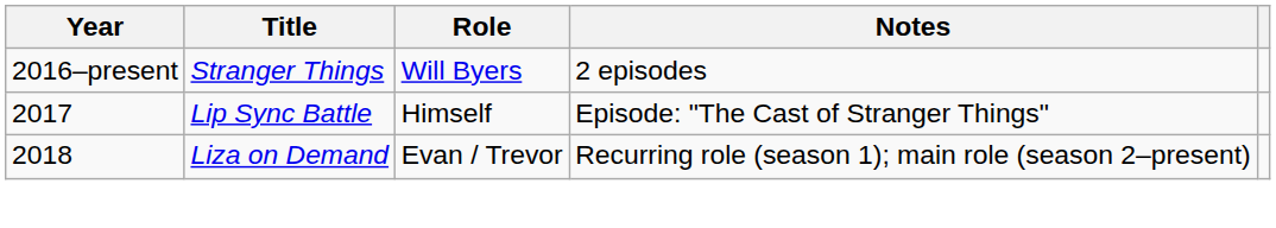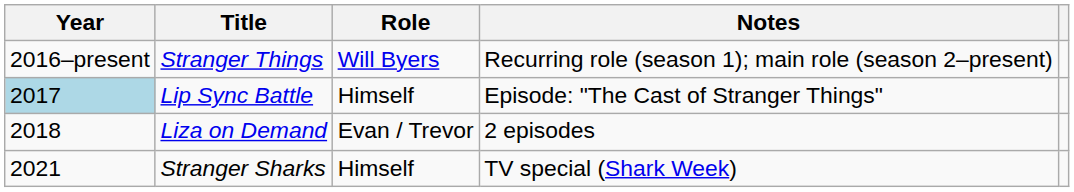Stranger Things | Notes: 2 episodes -> Recurring role (season 1); main role (season 2–present)
Lip Sync Battle | Year: no background -> lightblue background
Liza on Demand | Notes: Recurring role (season 1); main role (season 2–present) -> 2 episodes
+ row: 2021 | Stranger Sharks | Himself | TV special (Shark Week)
